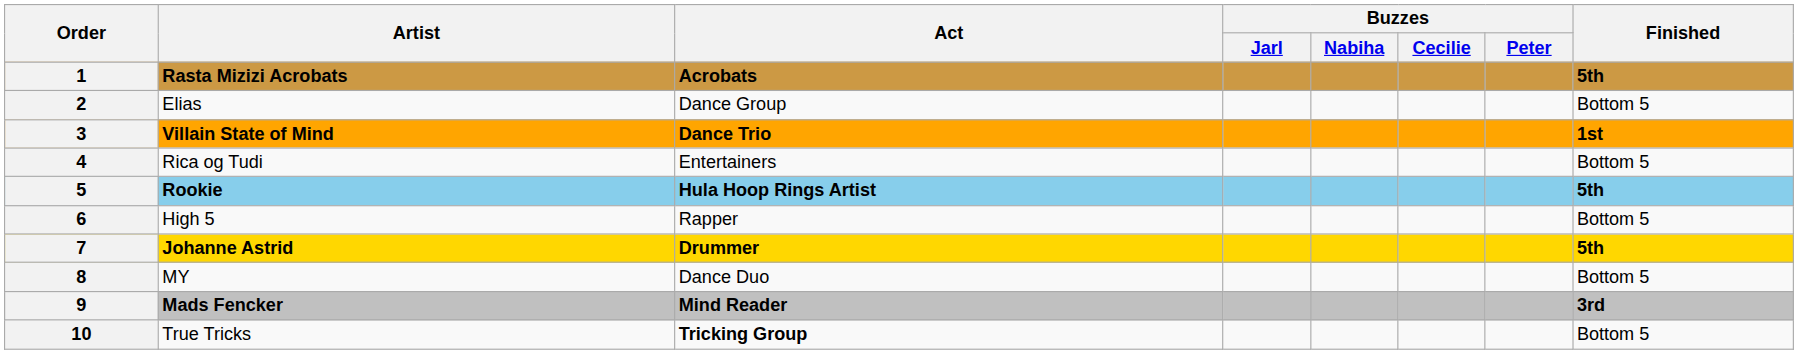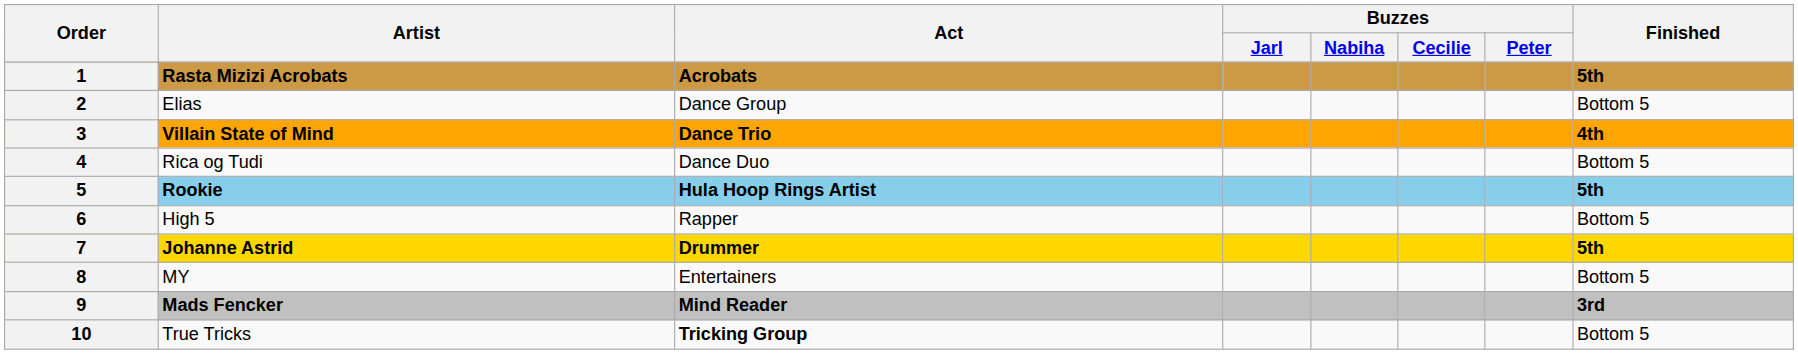3 | Finished: 1st -> 4th
4 | Act: Entertainers -> Dance Duo
8 | Act: Dance Duo -> Entertainers
